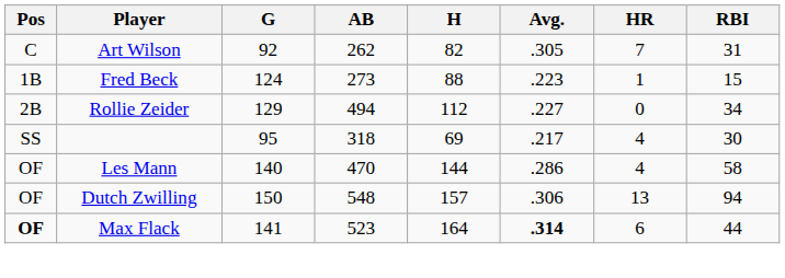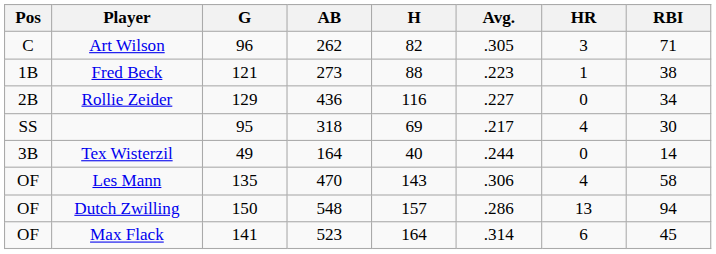Art Wilson | G: 92 -> 96
Art Wilson | HR: 7 -> 3
Art Wilson | RBI: 31 -> 71
Fred Beck | G: 124 -> 121
Fred Beck | RBI: 15 -> 38
Rollie Zeider | AB: 494 -> 436
Rollie Zeider | H: 112 -> 116
+ row: 3B | Tex Wisterzil | 49 | 164 | 40 | .244 | 0 | 14
Les Mann | G: 140 -> 135
Les Mann | H: 144 -> 143
Les Mann | Avg.: .286 -> .306
Dutch Zwilling | Avg.: .306 -> .286
Max Flack | Pos: bold -> normal
Max Flack | Avg.: bold -> normal
Max Flack | RBI: 44 -> 45
